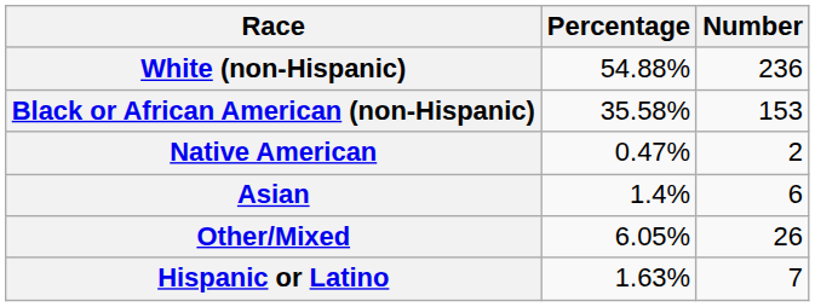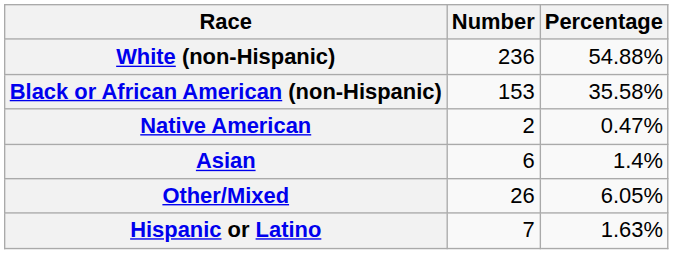columns swapped: Number <-> Percentage
